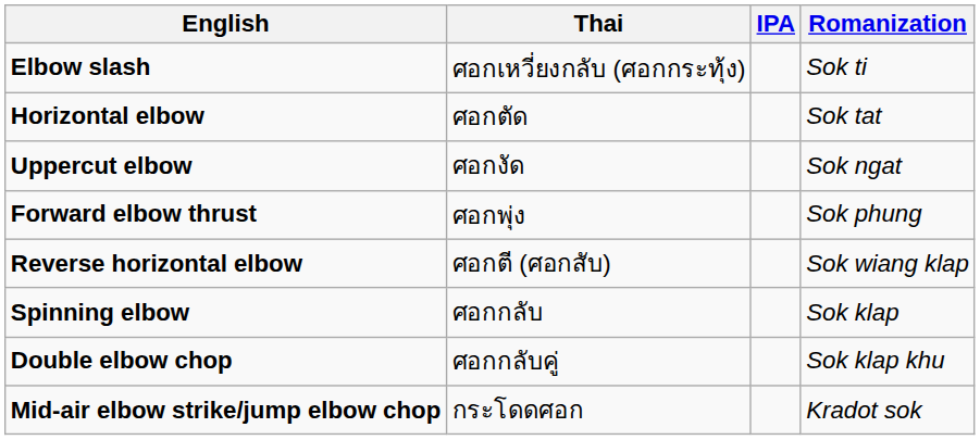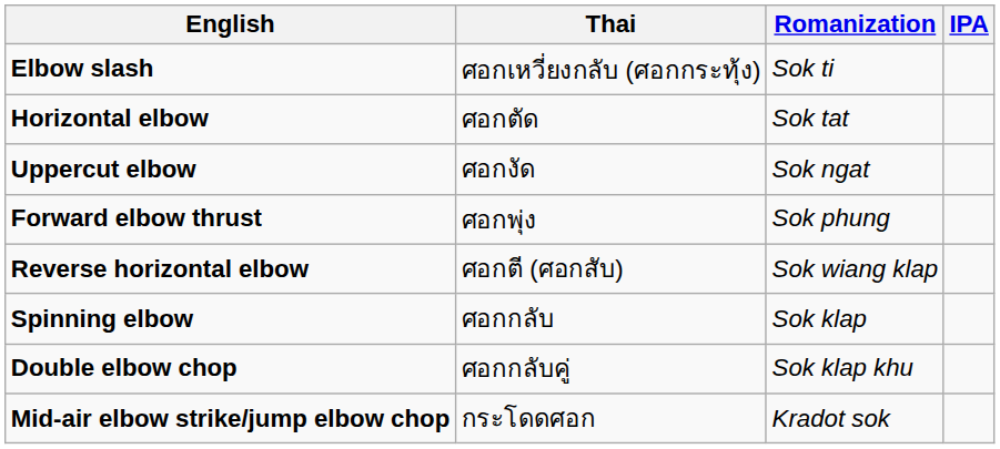columns swapped: Romanization <-> IPA
